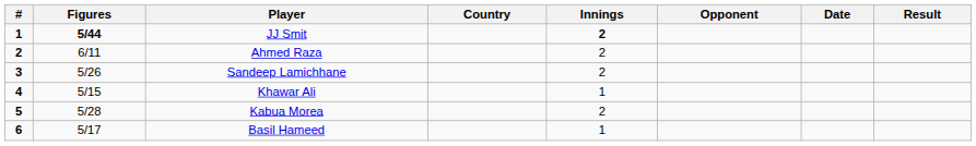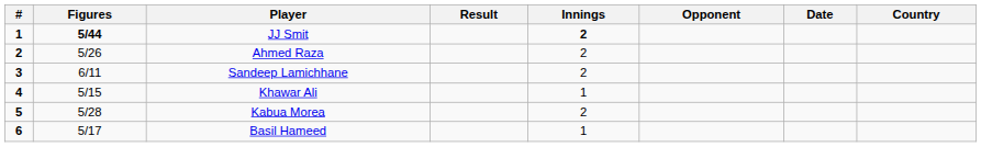columns swapped: Country <-> Result
Ahmed Raza | Figures: 6/11 -> 5/26
Sandeep Lamichhane | Figures: 5/26 -> 6/11
